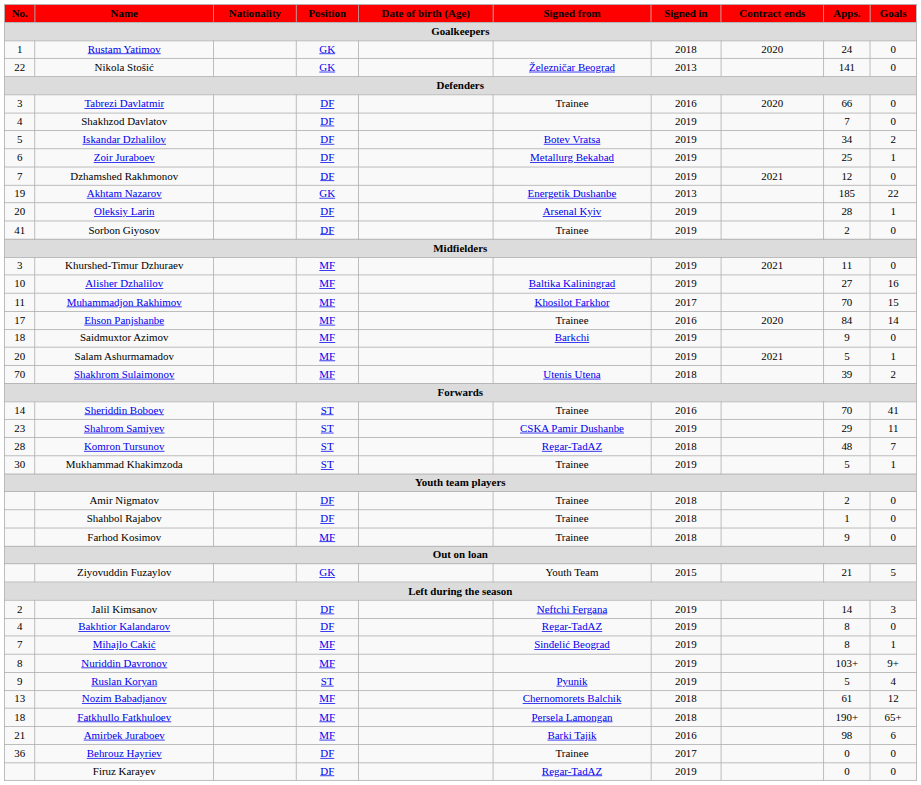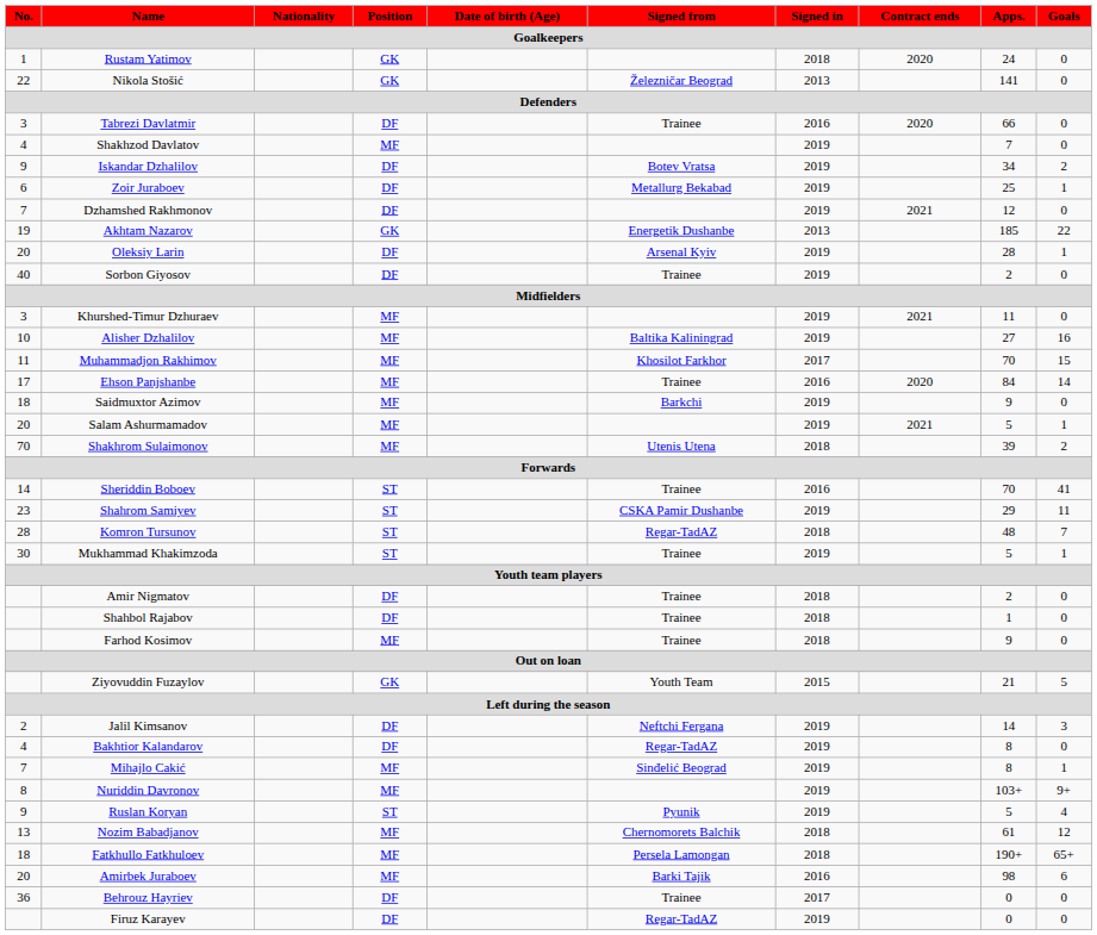Shakhzod Davlatov | Position: DF -> MF
Iskandar Dzhalilov | No.: 5 -> 9
Sorbon Giyosov | No.: 41 -> 40
Amirbek Juraboev | No.: 21 -> 20
